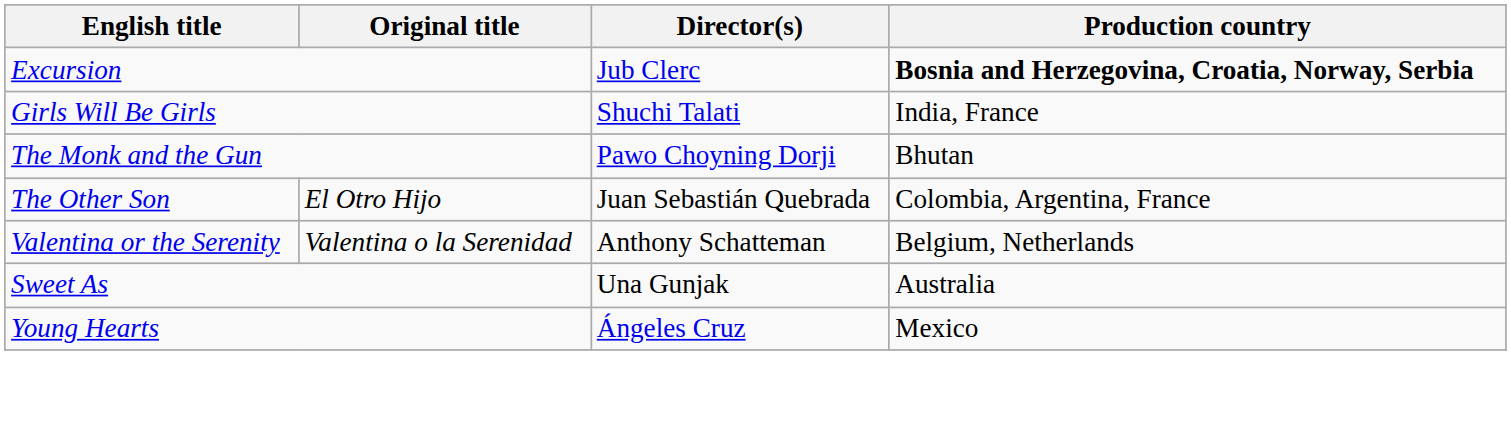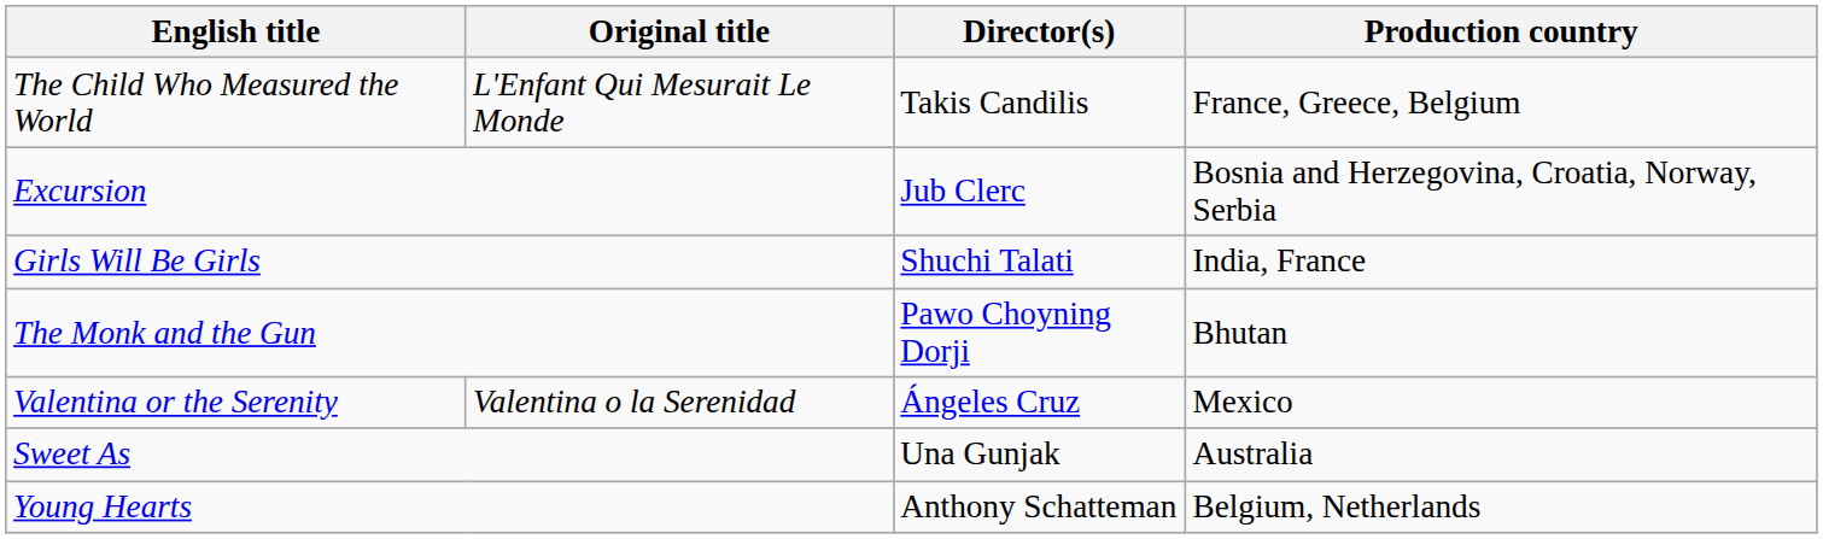+ row: The Child Who Measured the World | L'Enfant Qui Mesurait Le Monde | Takis Candilis | France, Greece, Belgium
Excursion | Production country: bold -> normal
- row: The Other Son | El Otro Hijo | Juan Sebastián Quebrada | Colombia, Argentina, France
Valentina or the Serenity | Director(s): Anthony Schatteman -> Ángeles Cruz
Valentina or the Serenity | Production country: Belgium, Netherlands -> Mexico
Young Hearts | Director(s): Ángeles Cruz -> Anthony Schatteman
Young Hearts | Production country: Mexico -> Belgium, Netherlands
